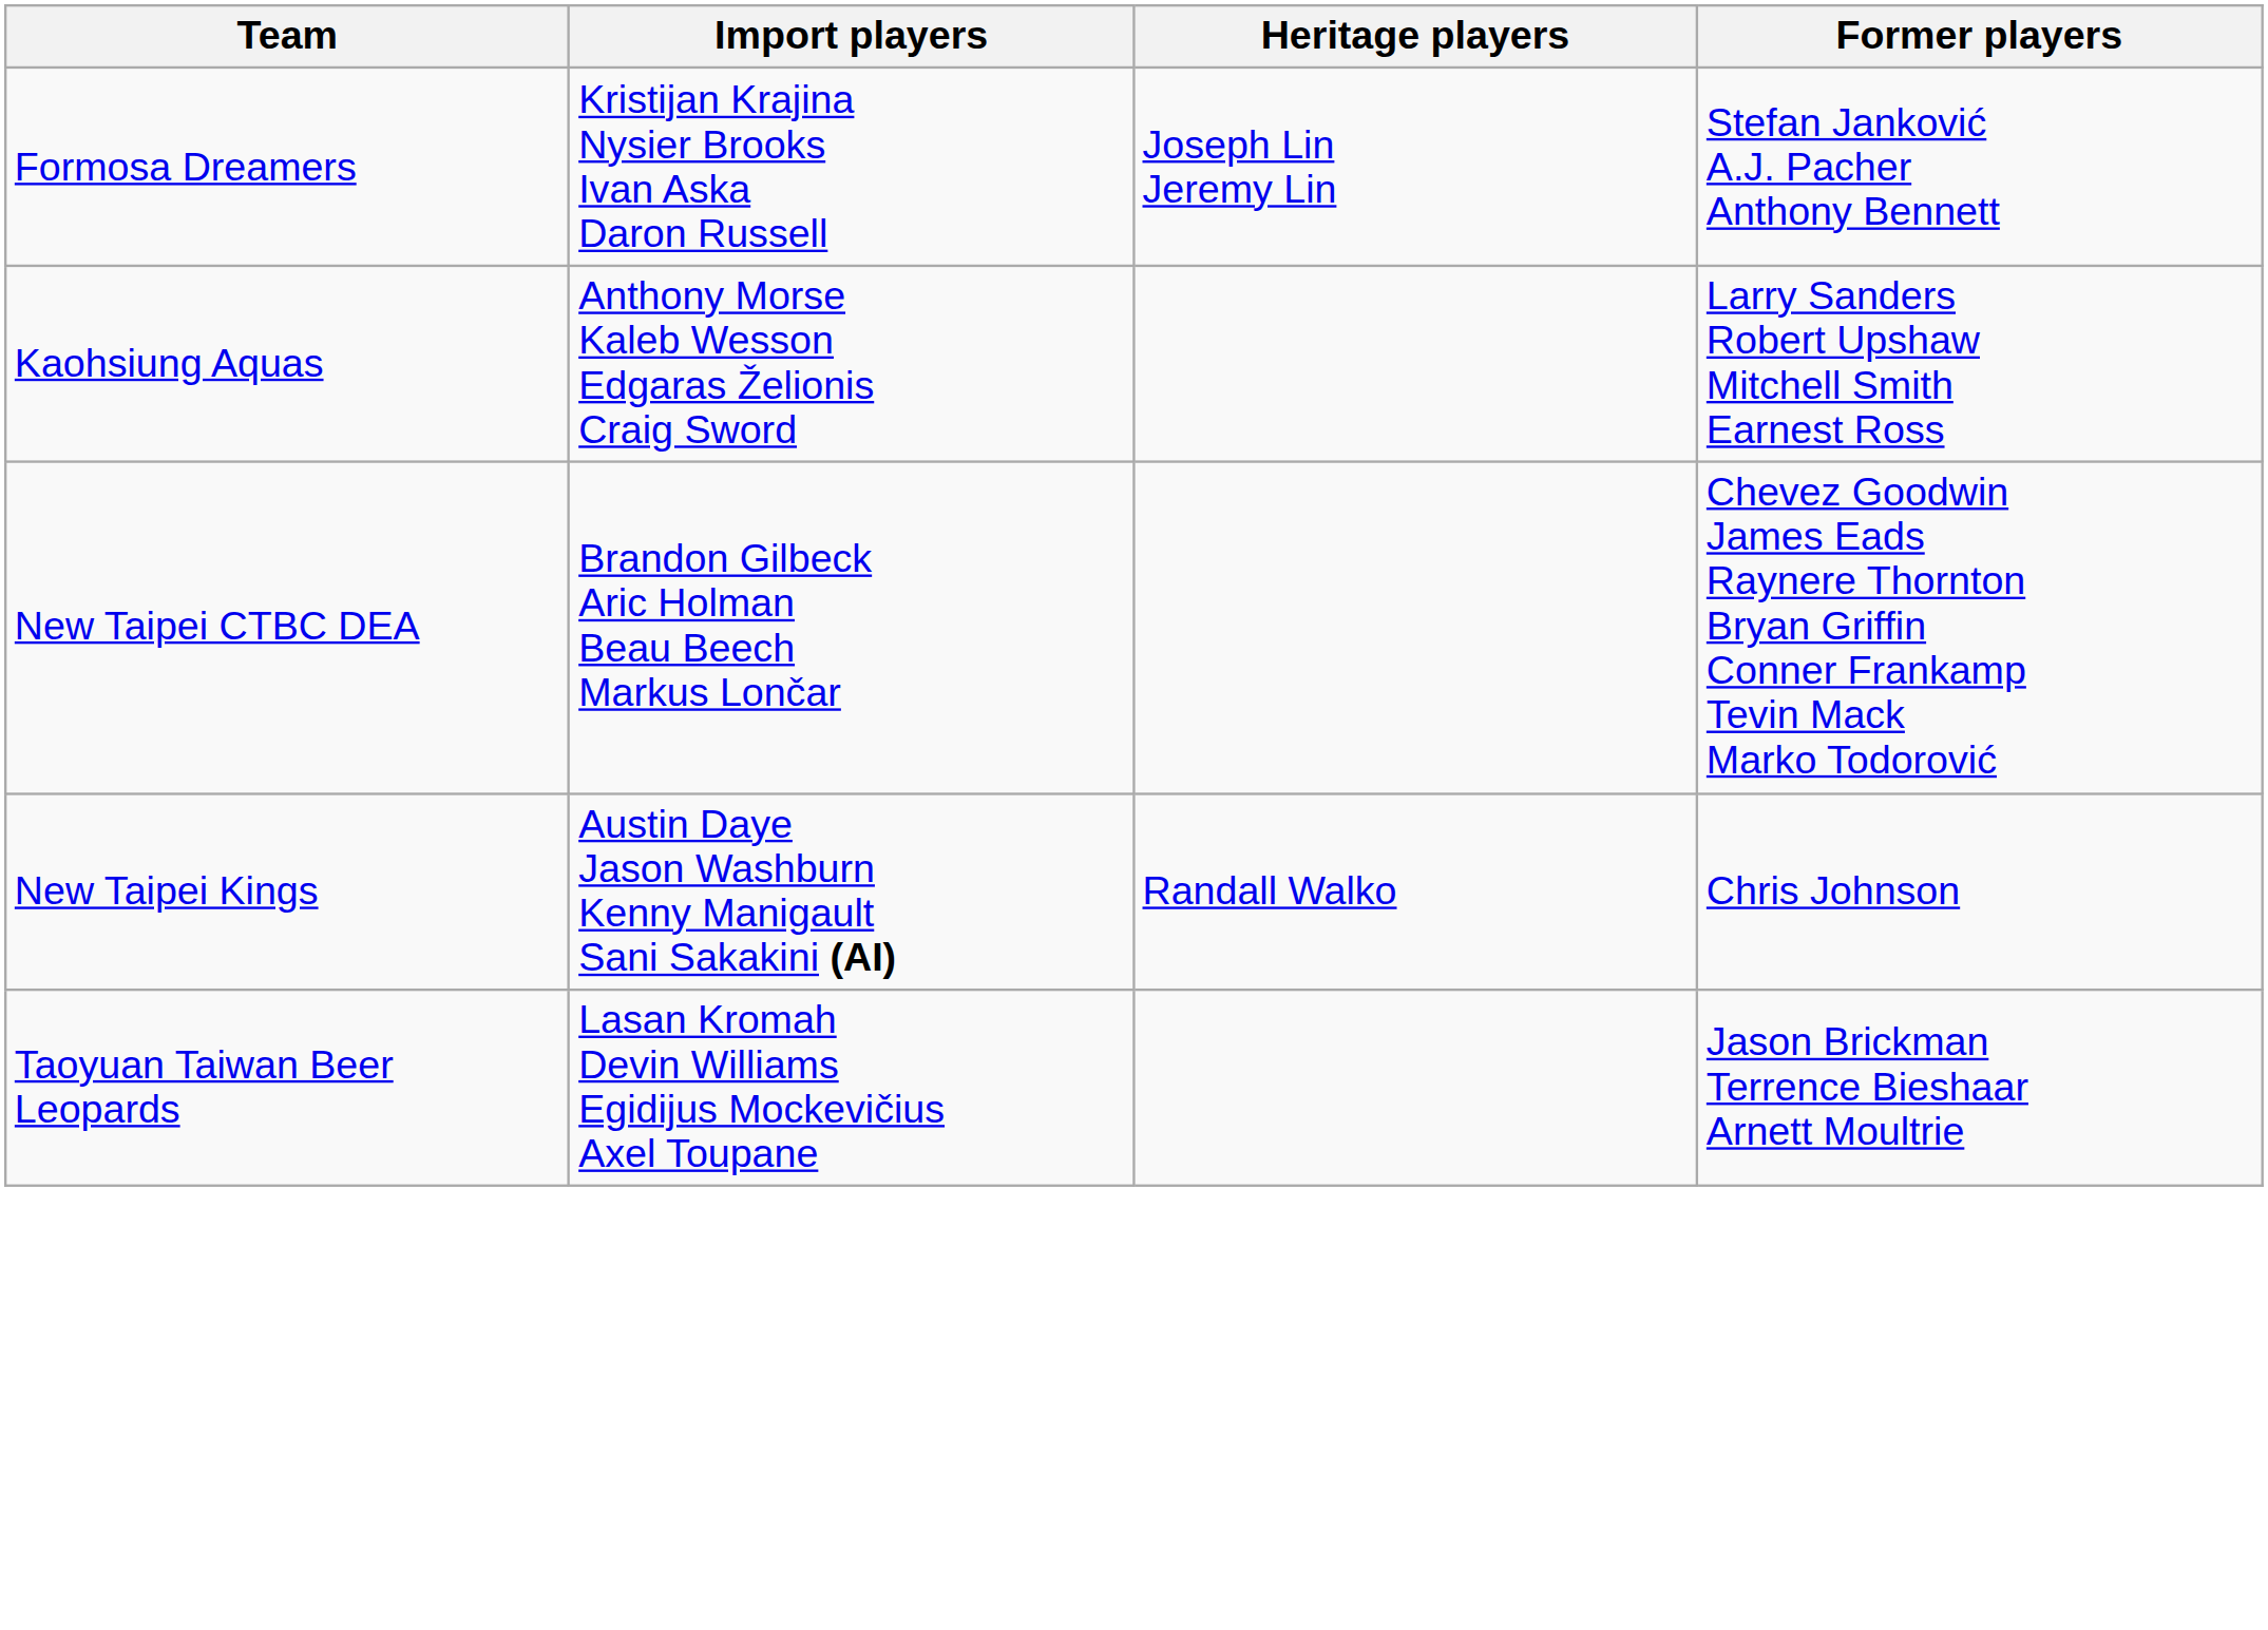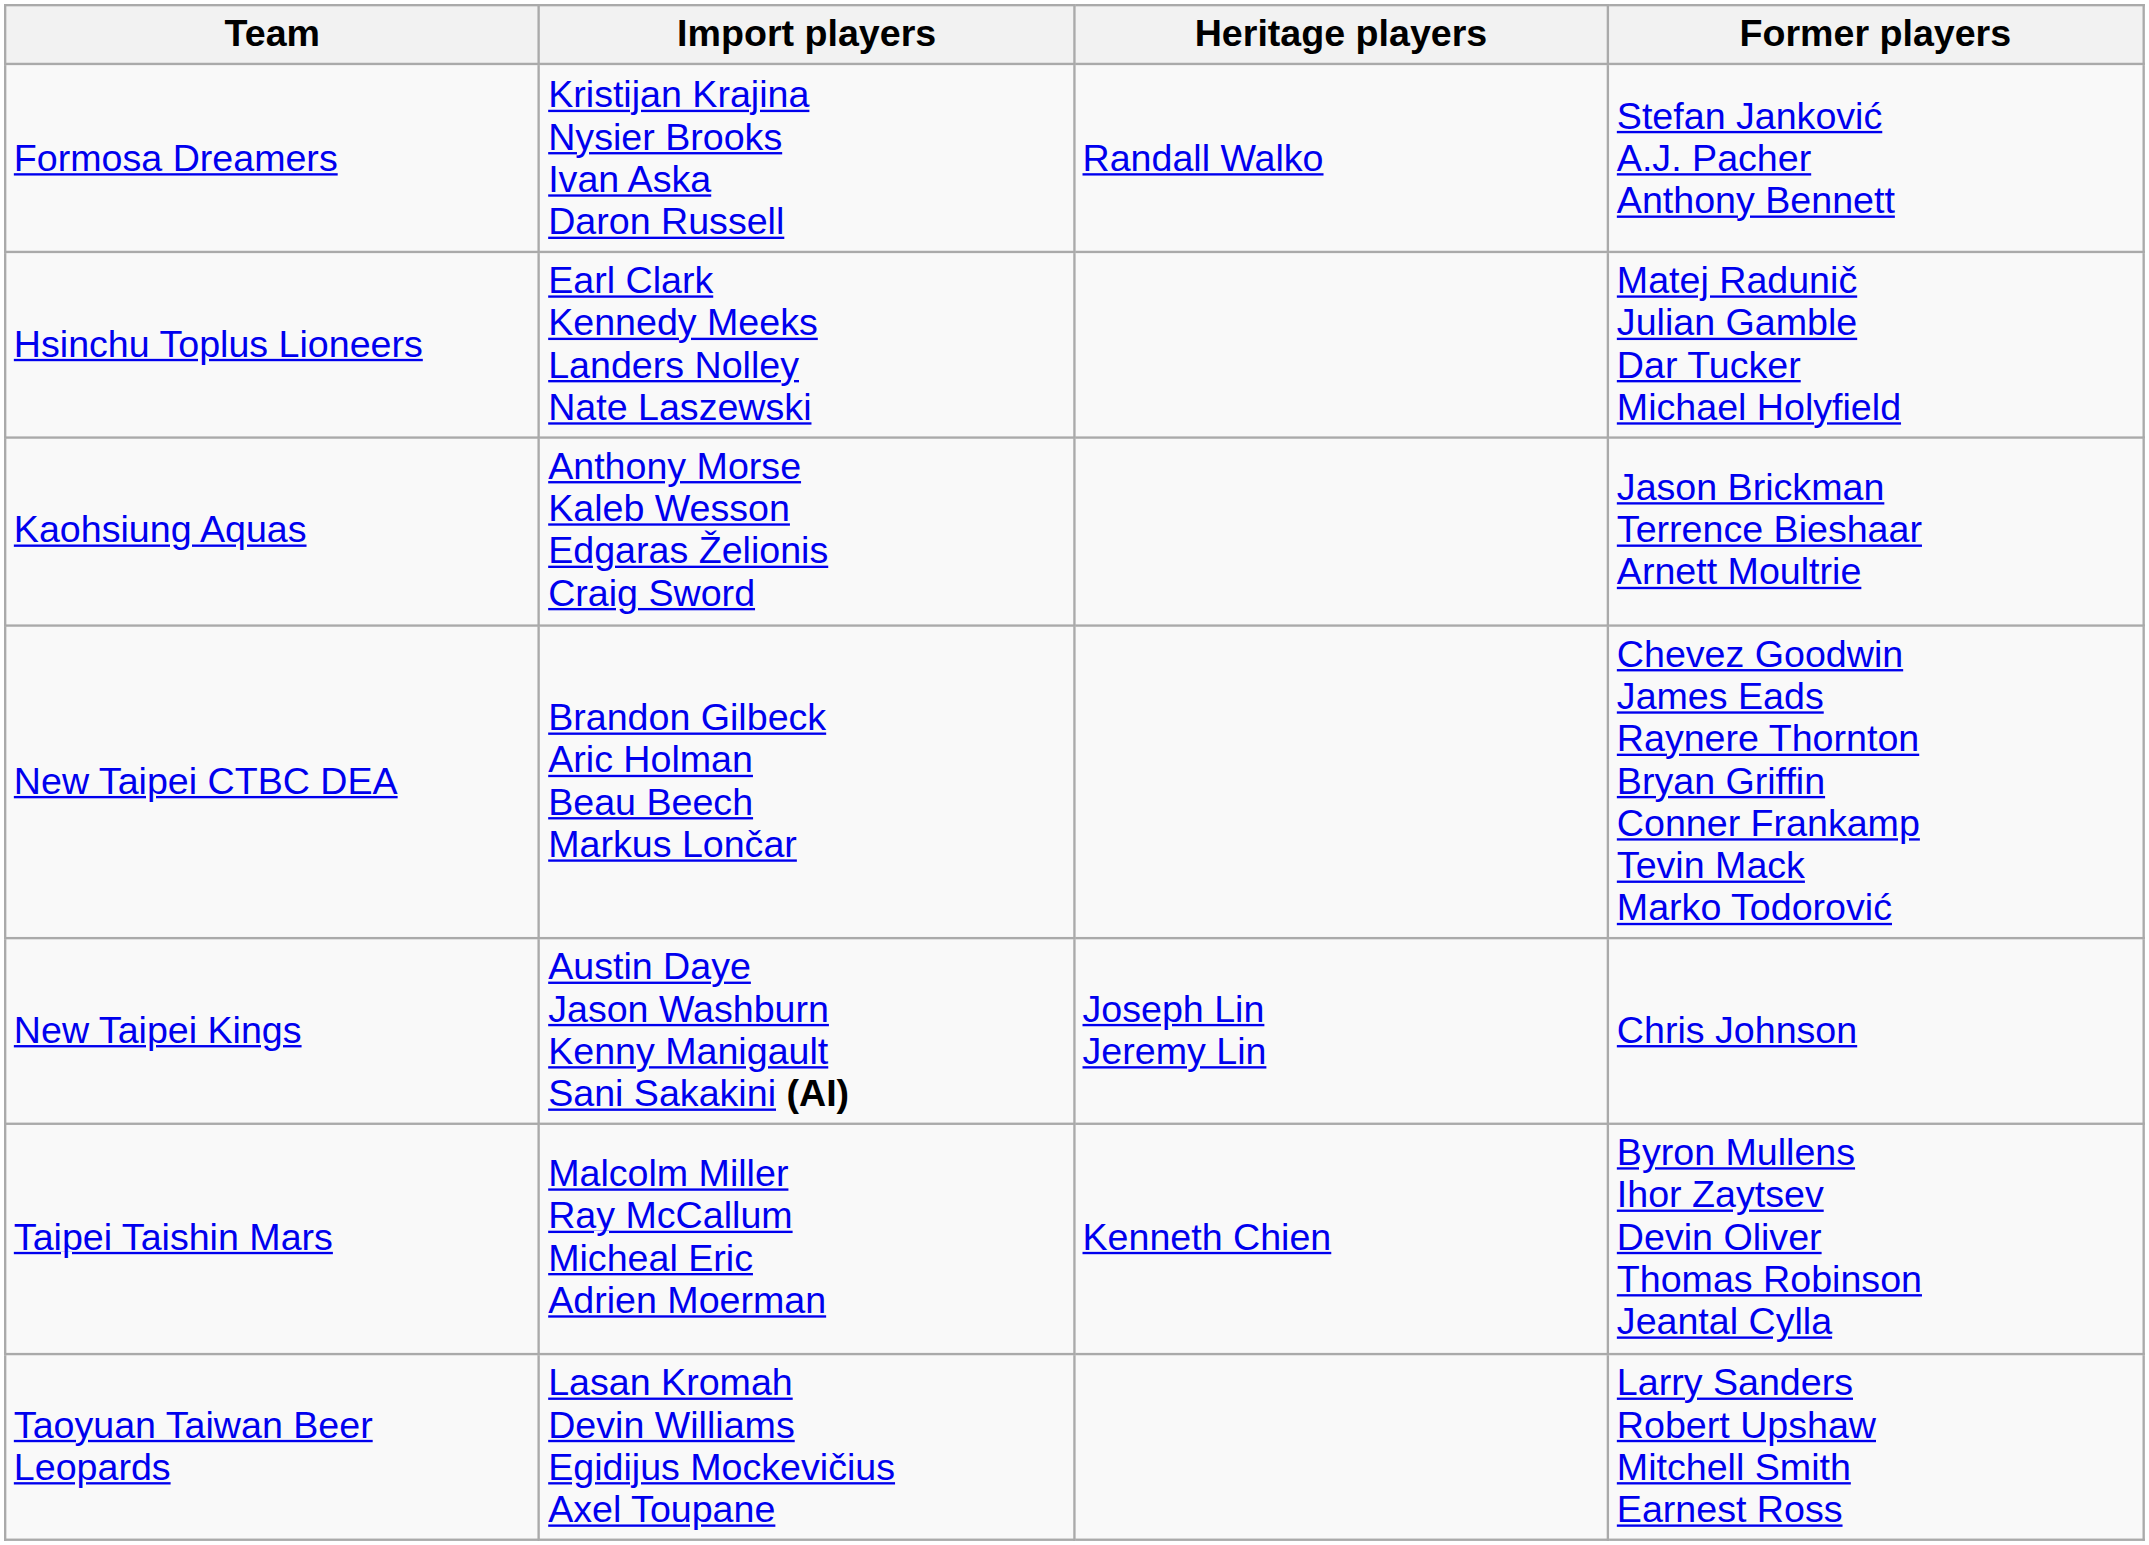Formosa Dreamers | Heritage players: Joseph Lin Jeremy Lin -> Randall Walko
+ row: Hsinchu Toplus Lioneers | Earl Clark Kennedy Meeks Landers Nolley Nate Laszewski | Matej Radunič Julian Gamble Dar Tucker Michael Holyfield
Kaohsiung Aquas | Former players: Larry Sanders Robert Upshaw Mitchell Smith Earnest Ross -> Jason Brickman Terrence Bieshaar Arnett Moultrie
New Taipei Kings | Heritage players: Randall Walko -> Joseph Lin Jeremy Lin
+ row: Taipei Taishin Mars | Malcolm Miller Ray McCallum Micheal Eric Adrien Moerman | Kenneth Chien | Byron Mullens Ihor Zaytsev Devin Oliver Thomas Robinson Jeantal Cylla
Taoyuan Taiwan Beer Leopards | Former players: Jason Brickman Terrence Bieshaar Arnett Moultrie -> Larry Sanders Robert Upshaw Mitchell Smith Earnest Ross
